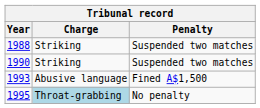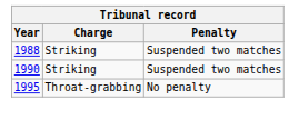- row: 1993 | Abusive language | Fined A$1,500
1995 | Charge: lightblue background -> no background
